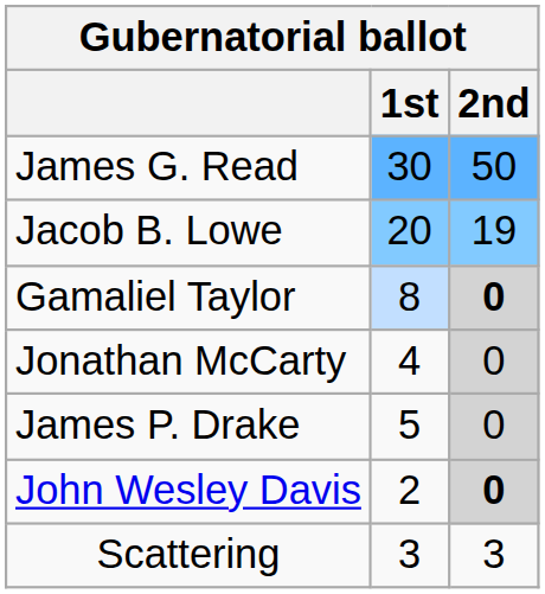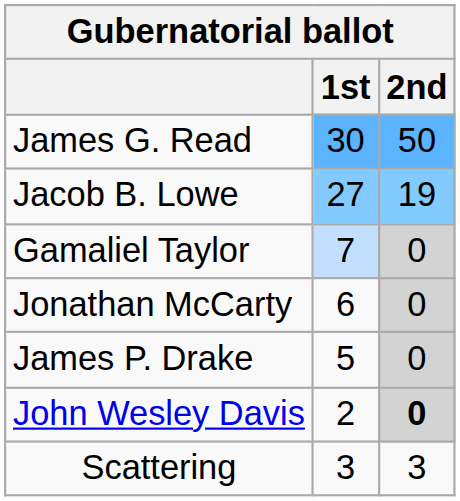Jacob B. Lowe | 1st: 20 -> 27
Gamaliel Taylor | 1st: 8 -> 7
Gamaliel Taylor | 2nd: bold -> normal
Jonathan McCarty | 1st: 4 -> 6
